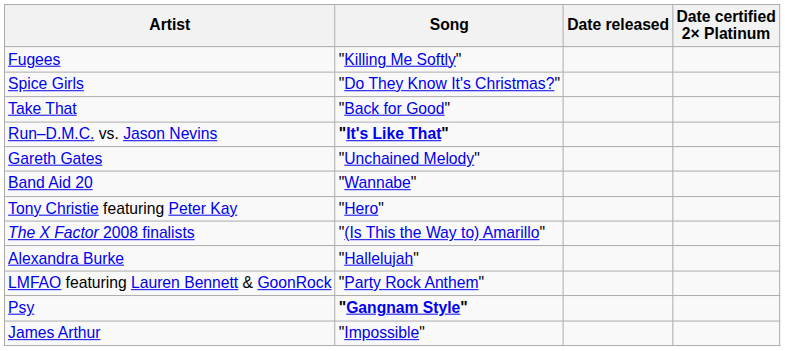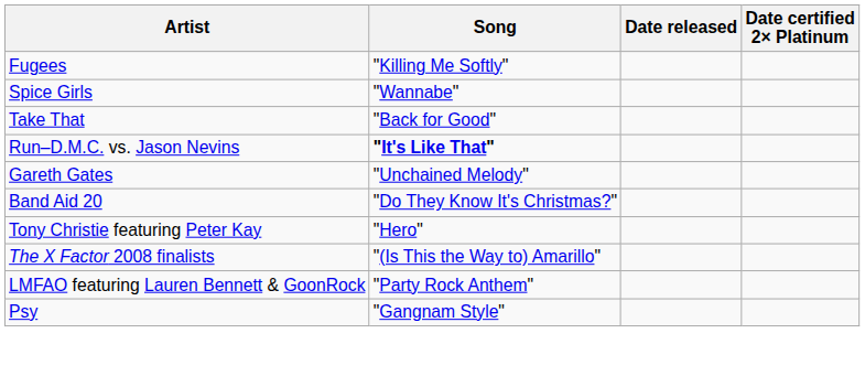Spice Girls | Song: "Do They Know It's Christmas?" -> "Wannabe"
Band Aid 20 | Song: "Wannabe" -> "Do They Know It's Christmas?"
- row: Alexandra Burke | "Hallelujah"
Psy | Song: bold -> normal
- row: James Arthur | "Impossible"
